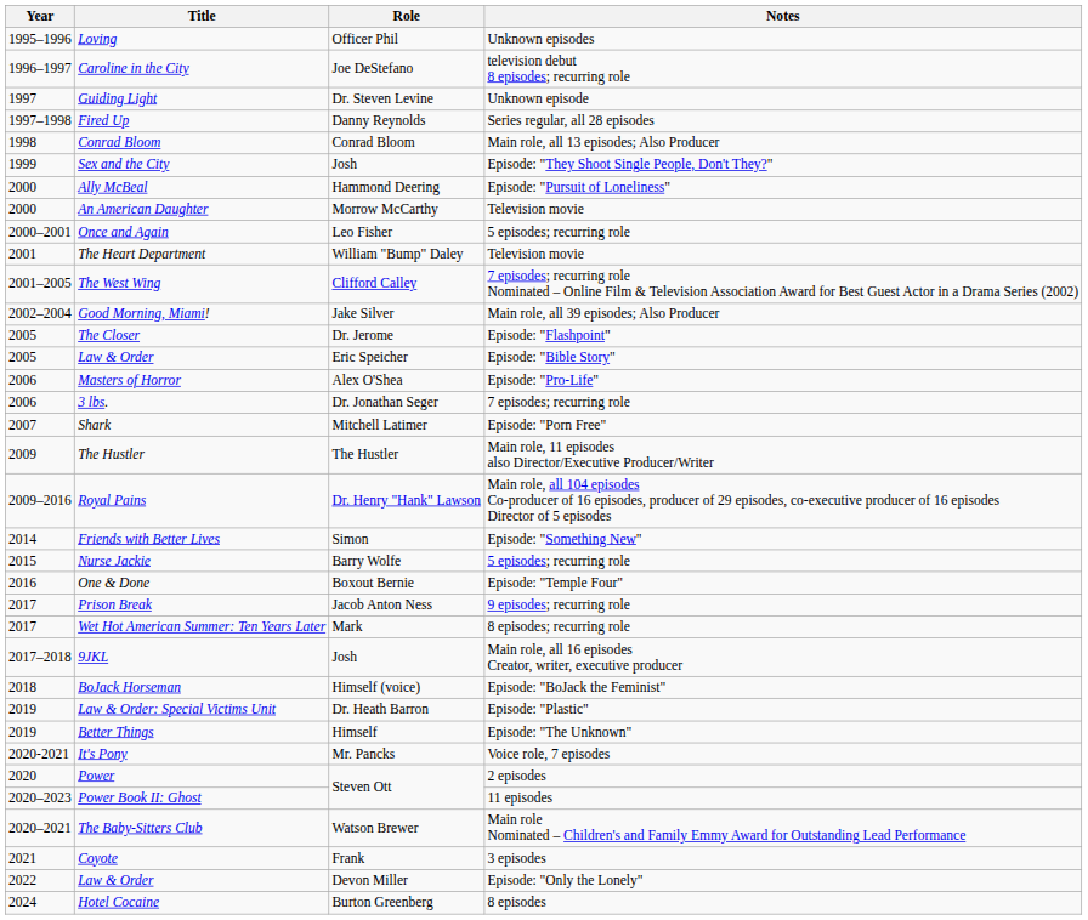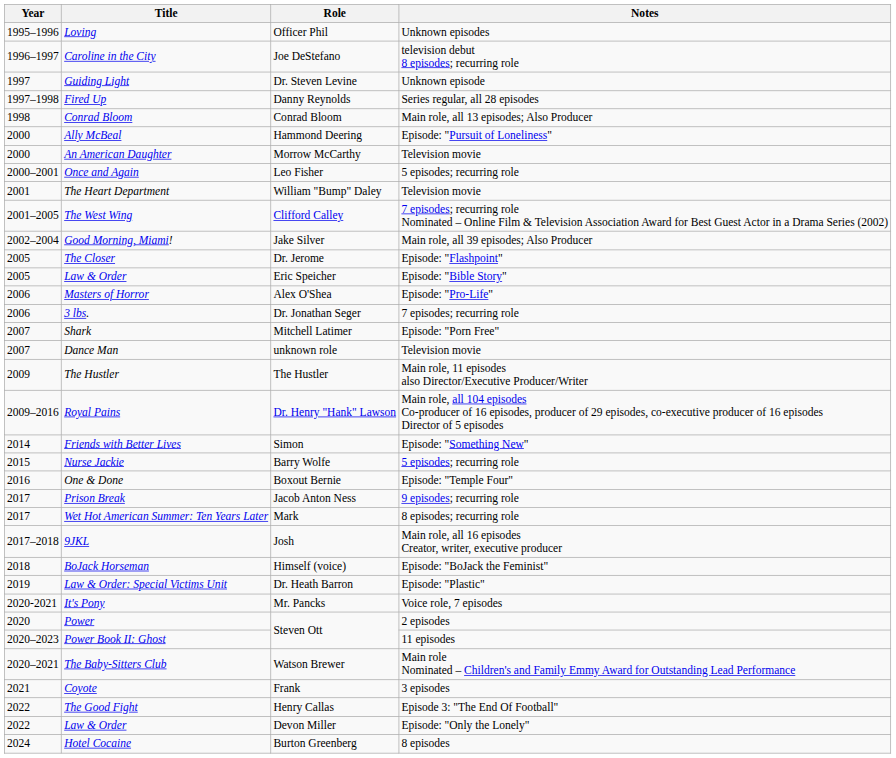- row: 1999 | Sex and the City | Josh | Episode: "They Shoot Single People, Don't They?"
+ row: 2007 | Dance Man | unknown role | Television movie
- row: 2019 | Better Things | Himself | Episode: "The Unknown"
+ row: 2022 | The Good Fight | Henry Callas | Episode 3: "The End Of Football"
